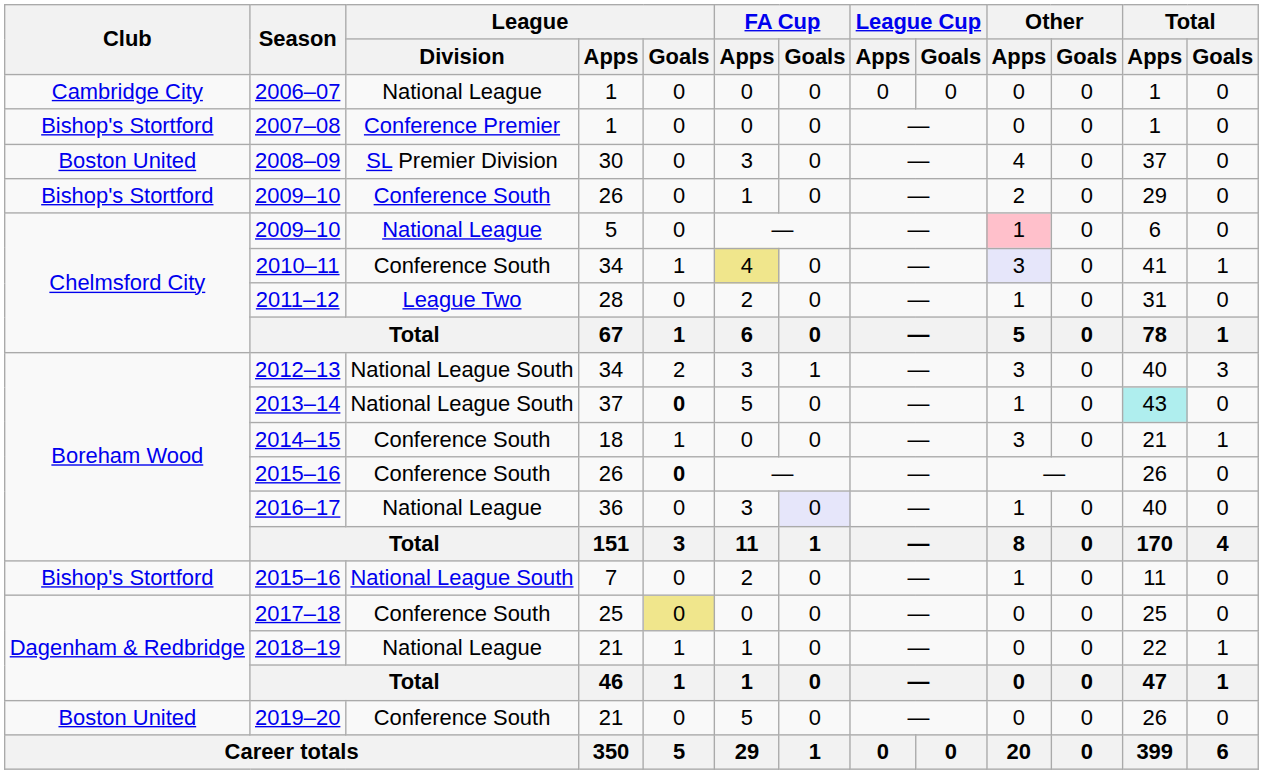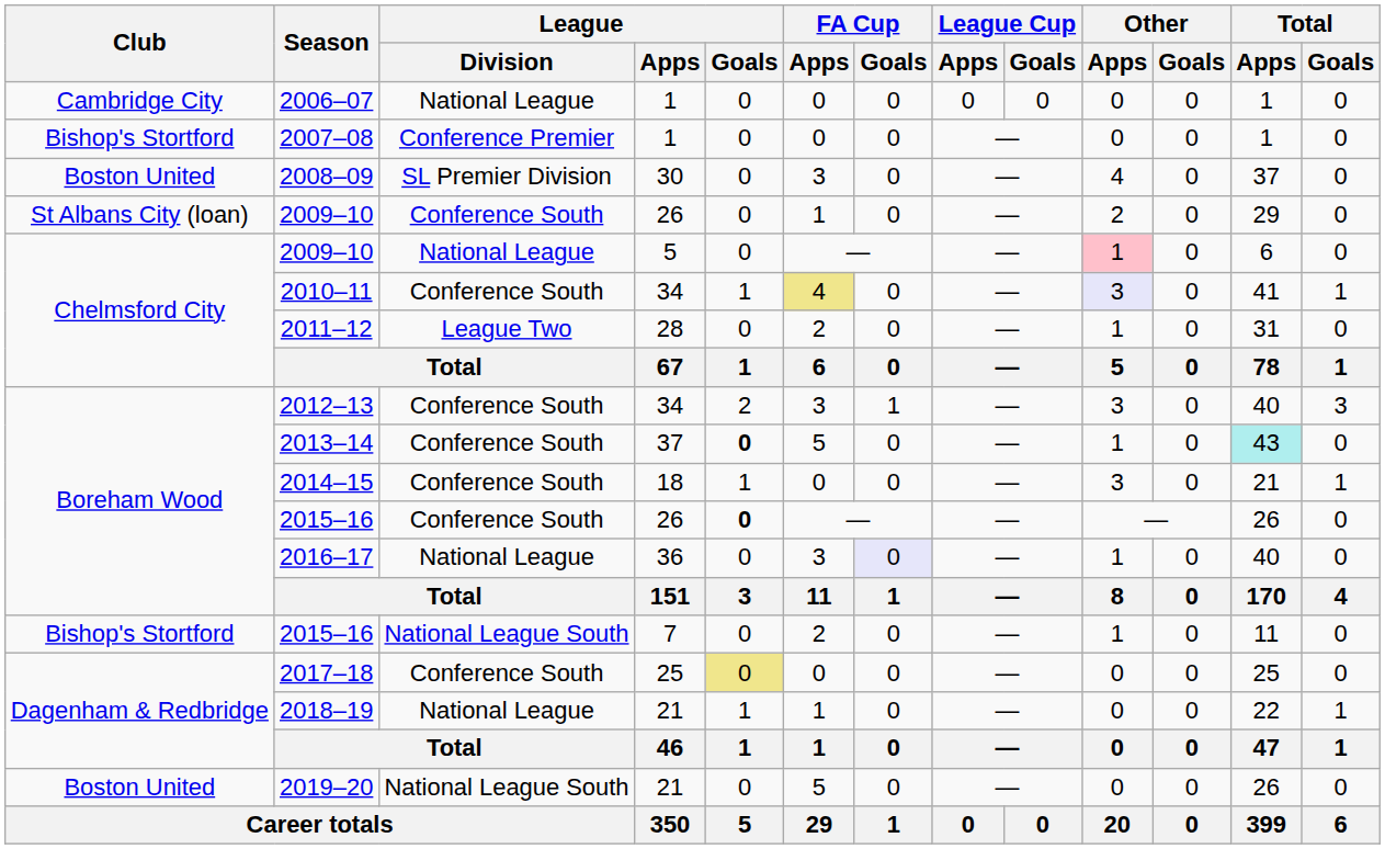2009–10 / 26 | Club: Bishop's Stortford -> St Albans City (loan)
2012–13 | League / Division: National League South -> Conference South
2013–14 | League / Division: National League South -> Conference South
2019–20 | League / Division: Conference South -> National League South
